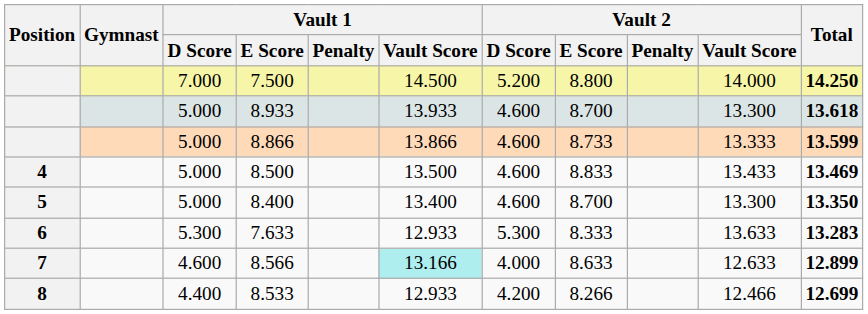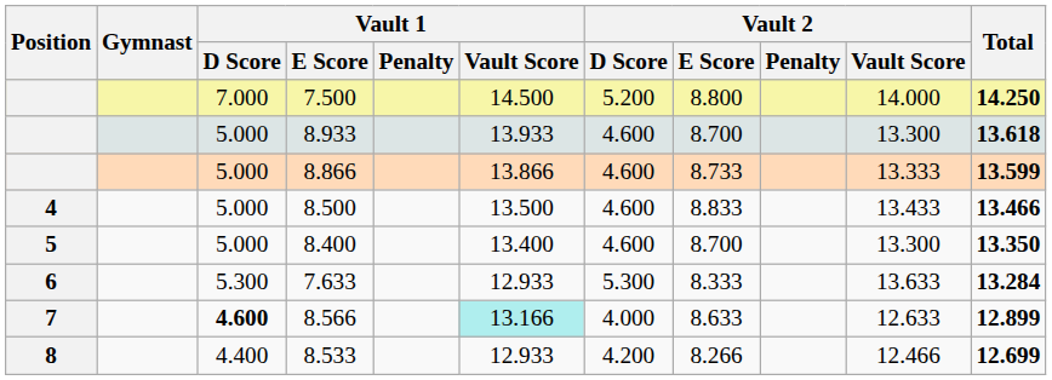8.500 | Total: 13.469 -> 13.466
7.633 | Total: 13.283 -> 13.284
8.566 | Vault 1 / D Score: normal -> bold
